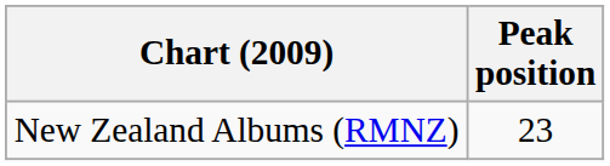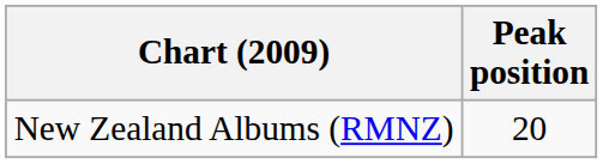New Zealand Albums (RMNZ) | Peak position: 23 -> 20
